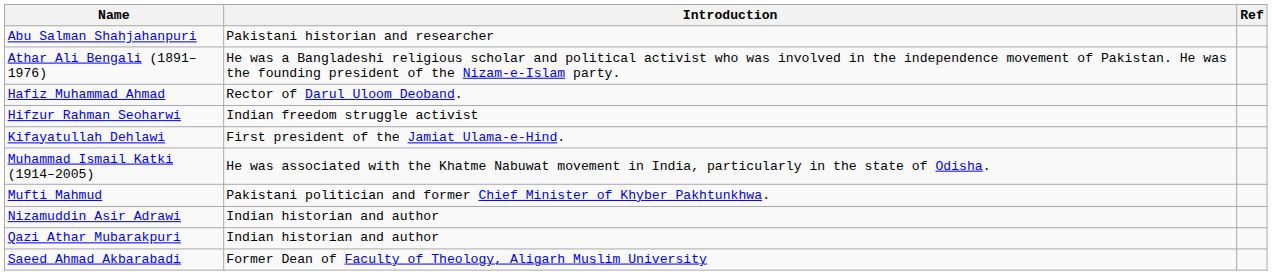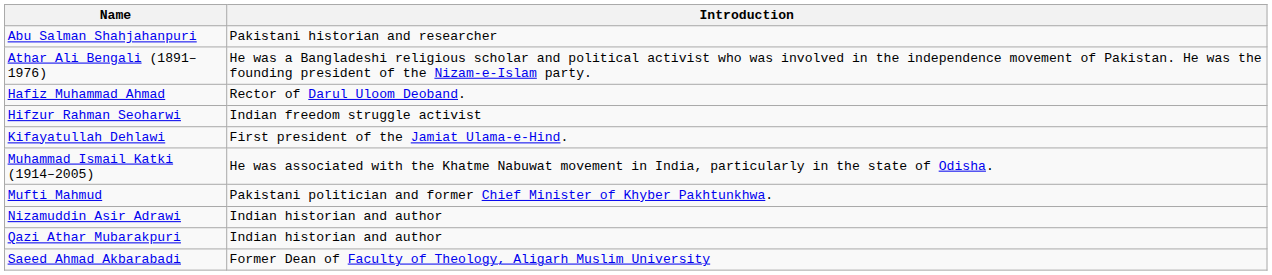- column: Ref
